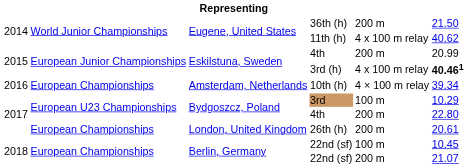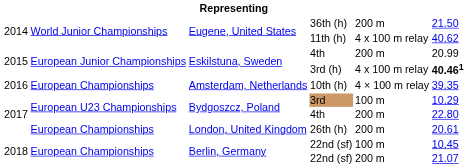10th (h) | column 6: 39.34 -> 39.35
